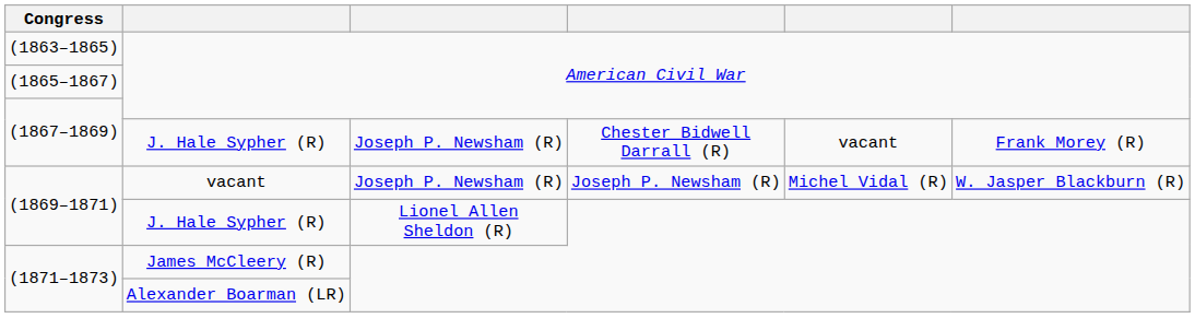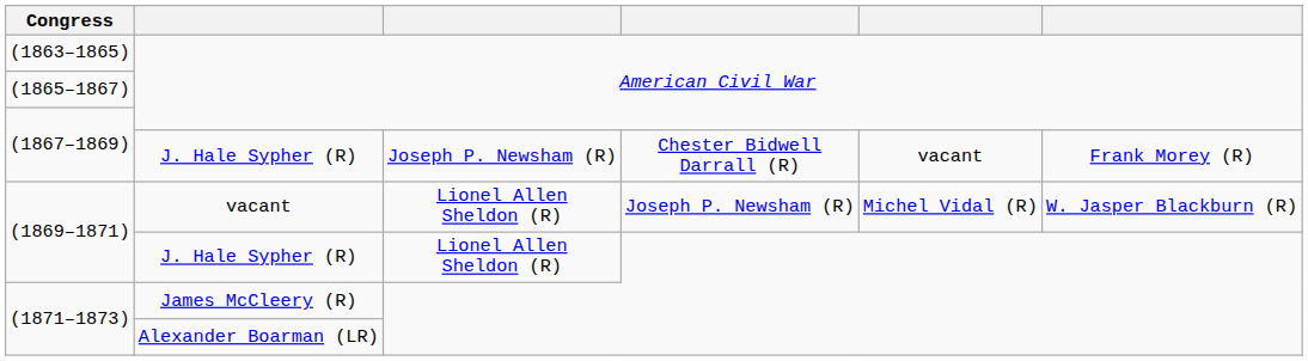(1869–1871) / vacant | column 3: Joseph P. Newsham (R) -> Lionel Allen Sheldon (R)
